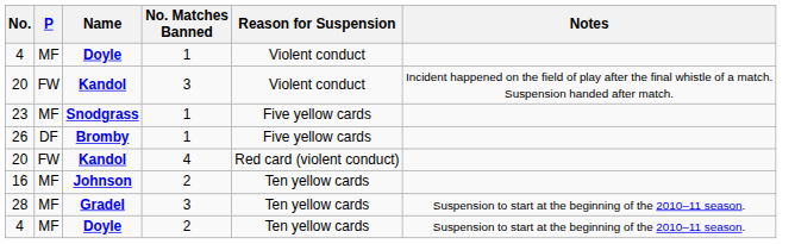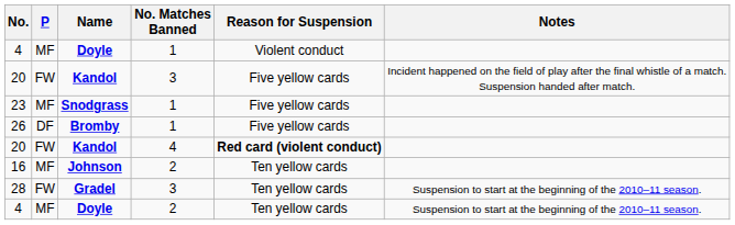20 / 3 | Reason for Suspension: Violent conduct -> Five yellow cards
20 / 4 | Reason for Suspension: normal -> bold
28 | P: MF -> FW
